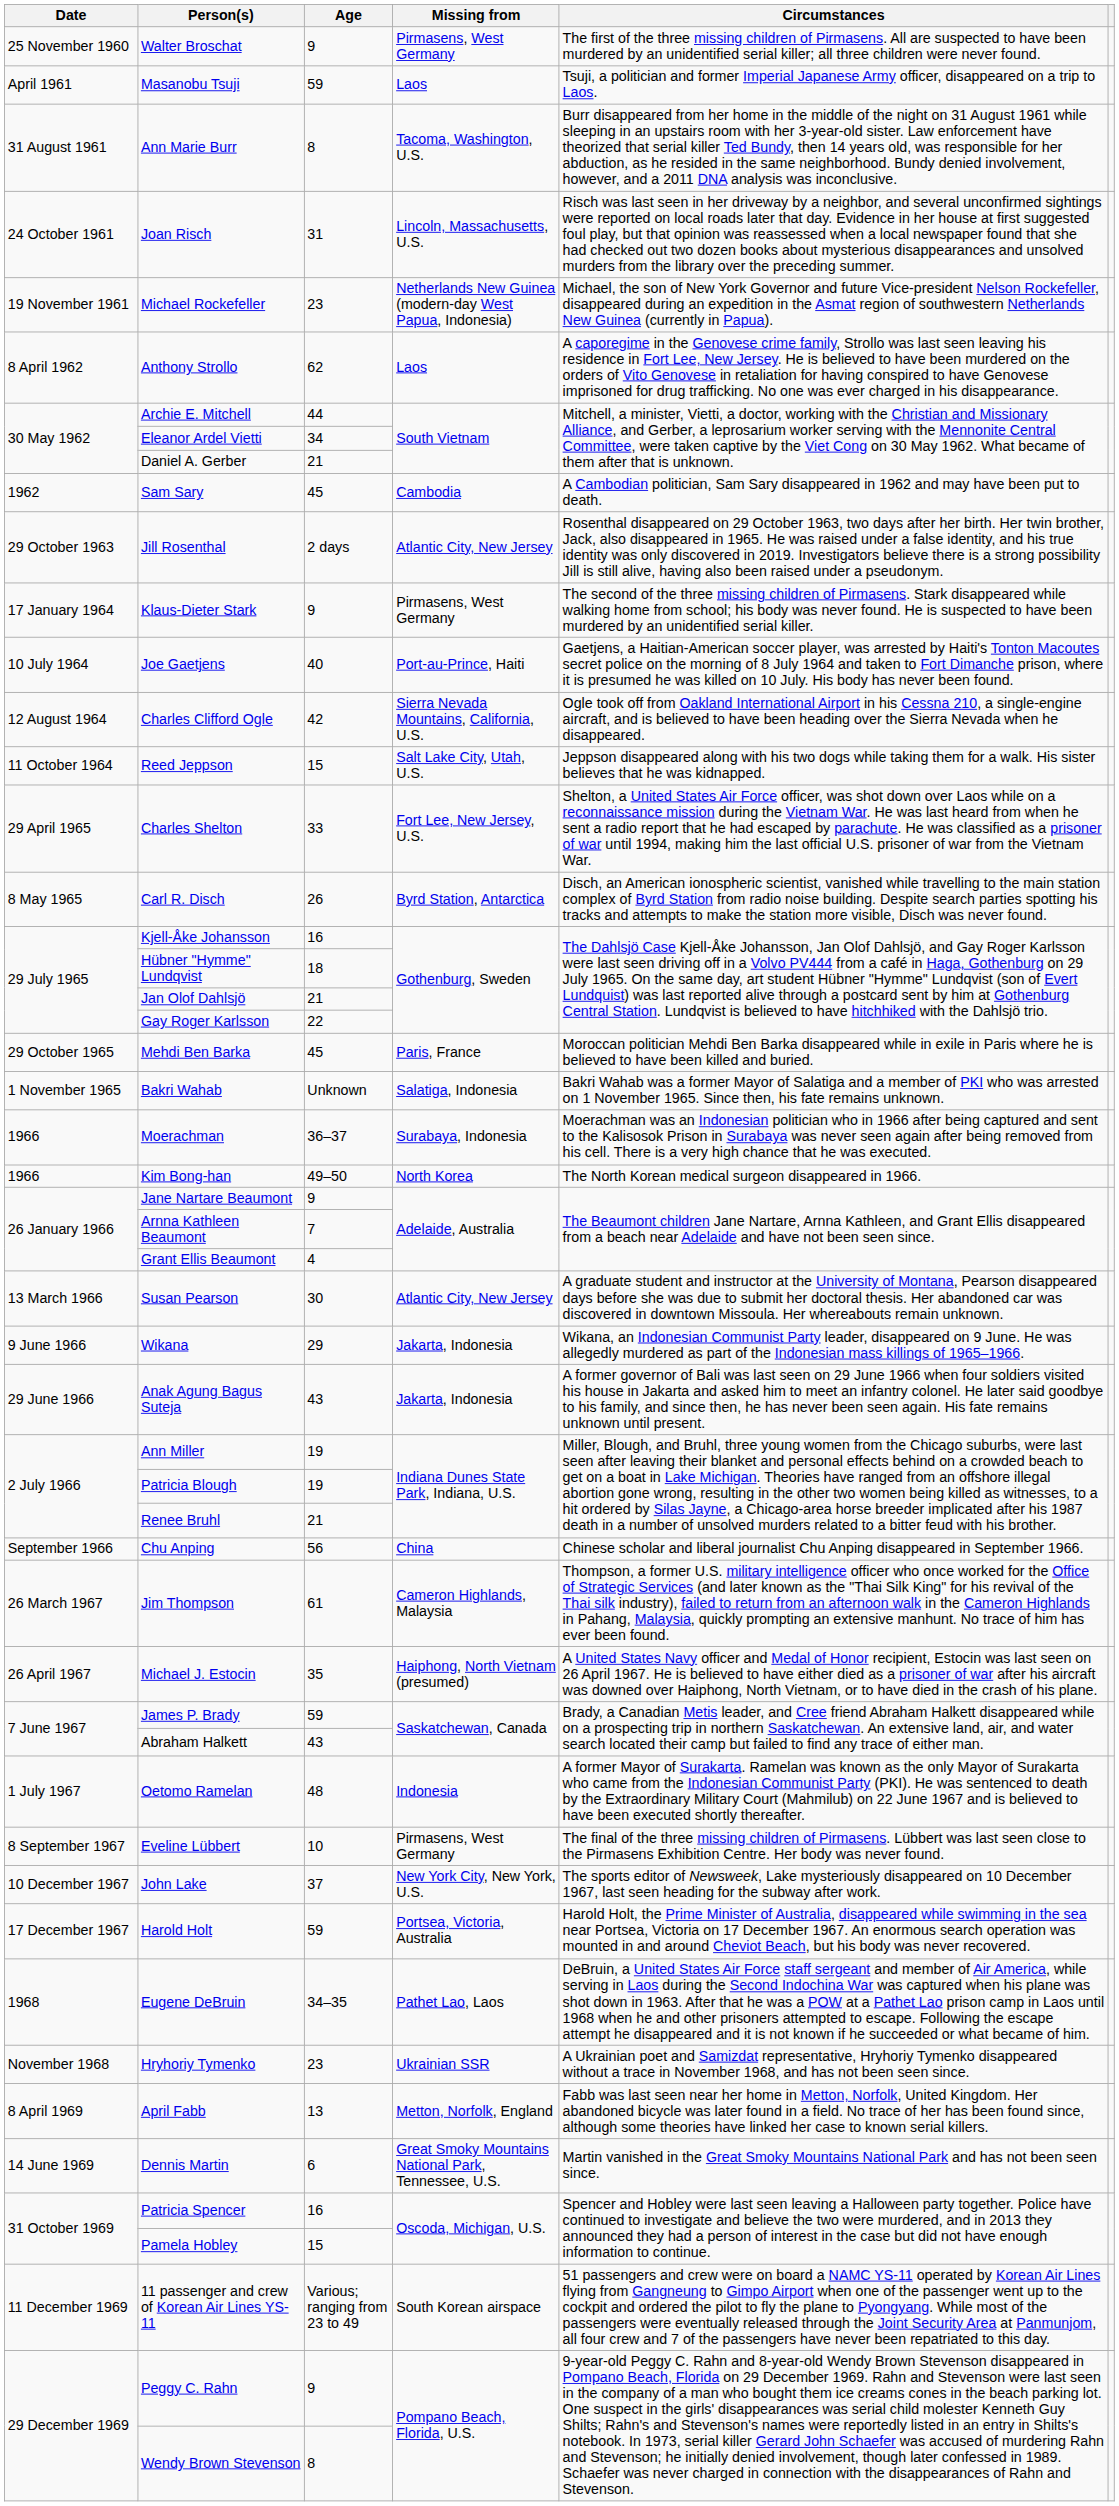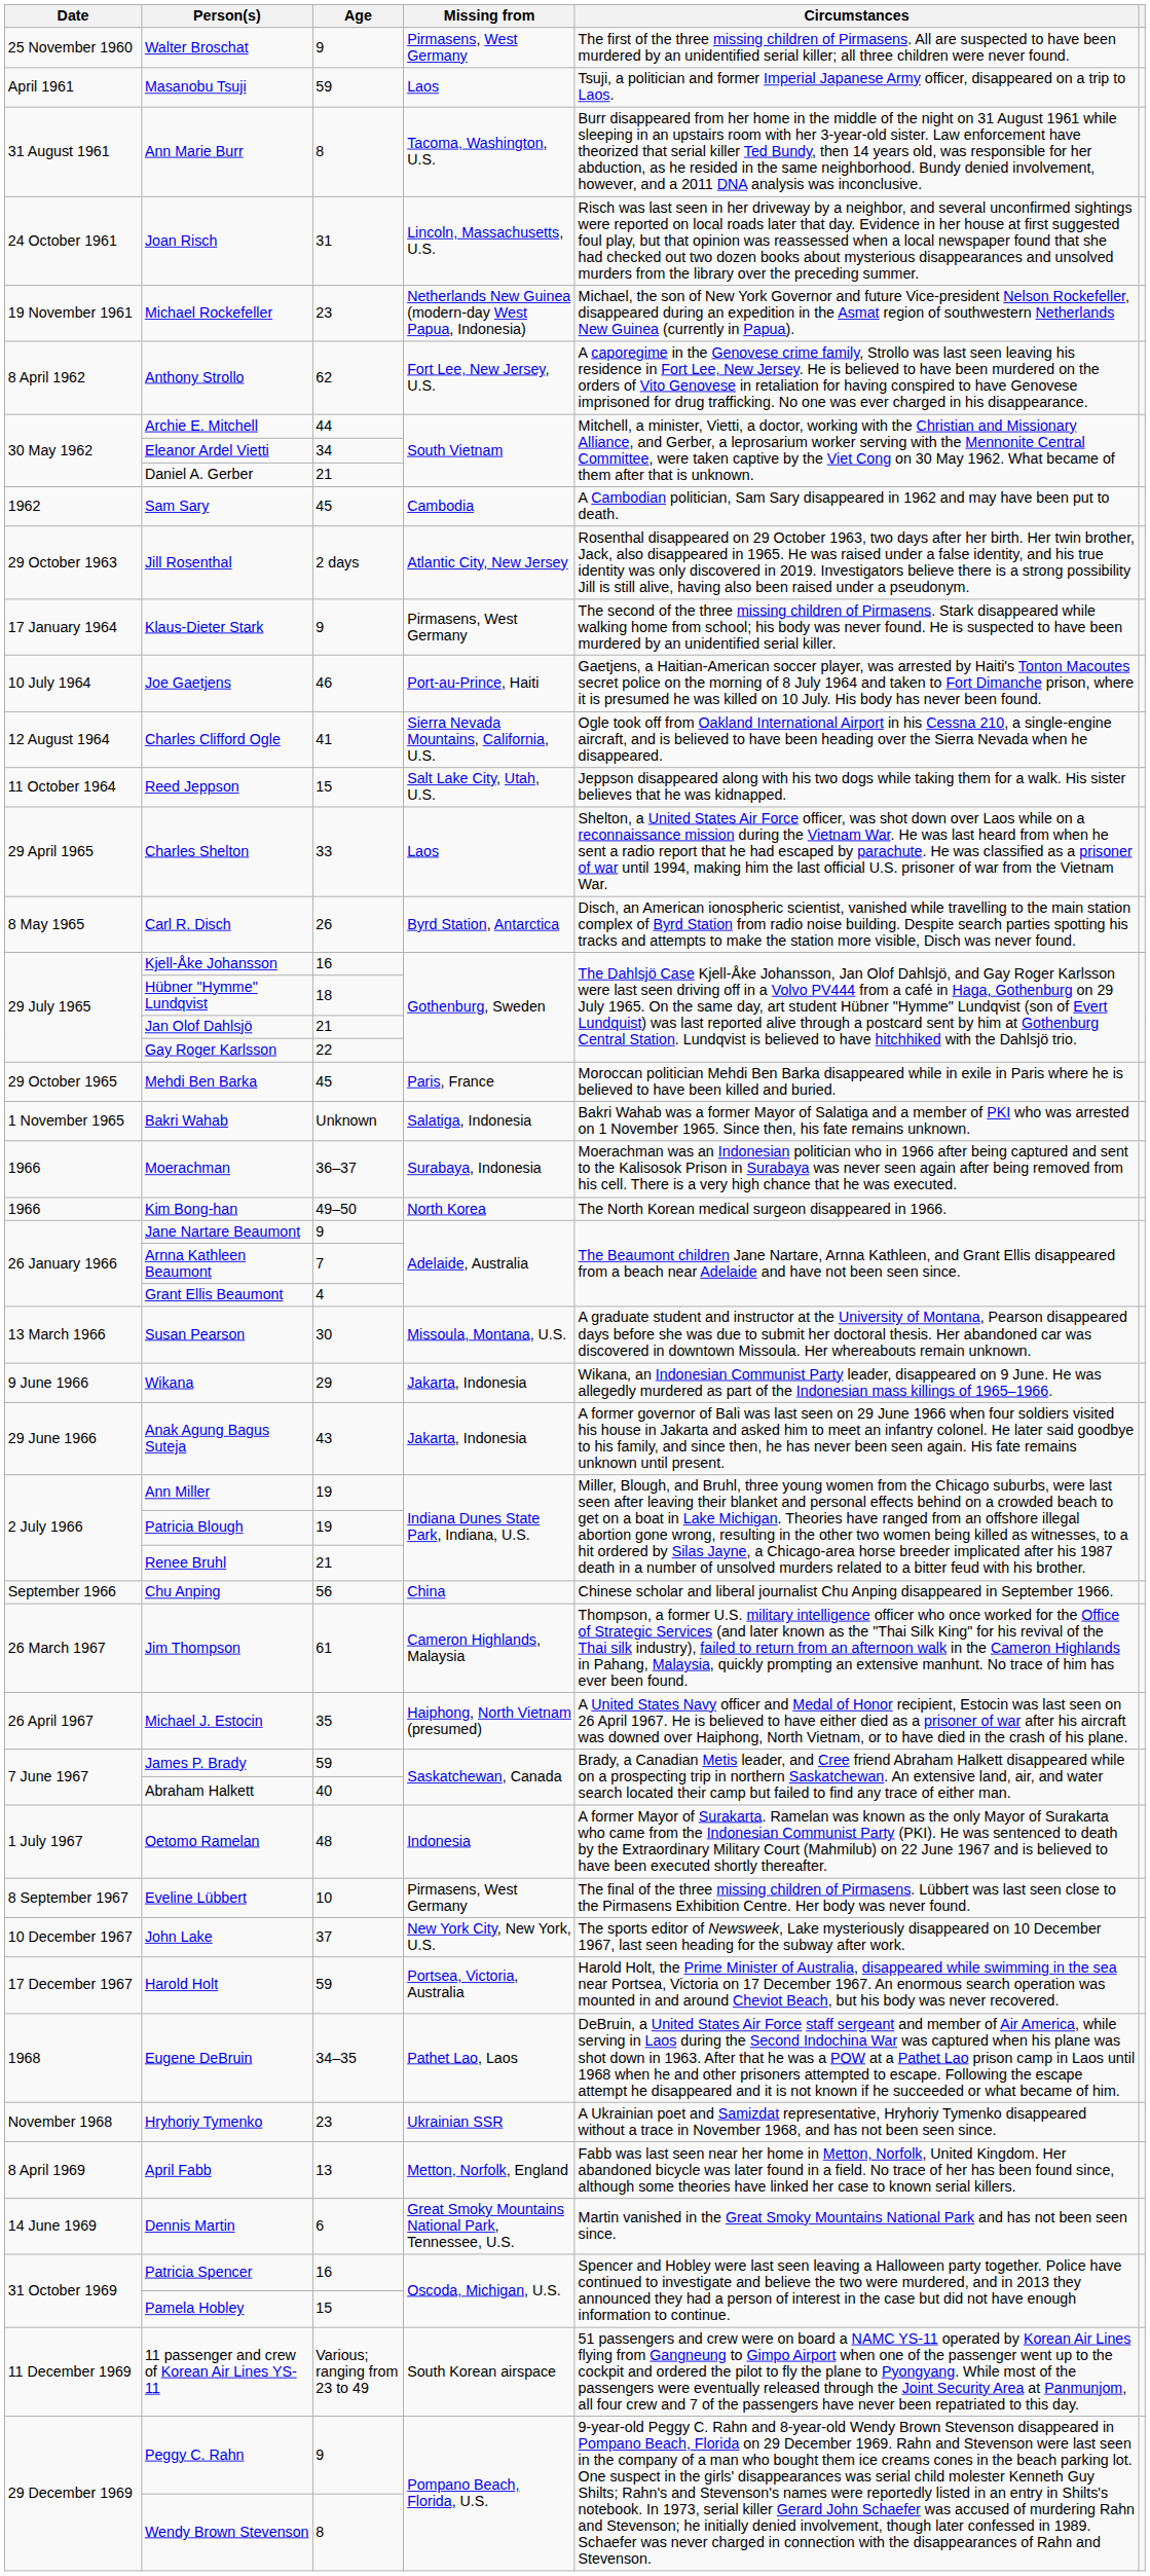Anthony Strollo | Missing from: Laos -> Fort Lee, New Jersey, U.S.
Joe Gaetjens | Age: 40 -> 46
Charles Clifford Ogle | Age: 42 -> 41
Charles Shelton | Missing from: Fort Lee, New Jersey, U.S. -> Laos
Susan Pearson | Missing from: Atlantic City, New Jersey -> Missoula, Montana, U.S.
Abraham Halkett | Age: 43 -> 40
